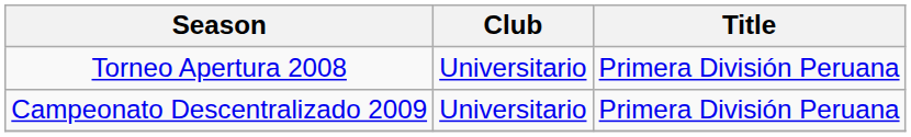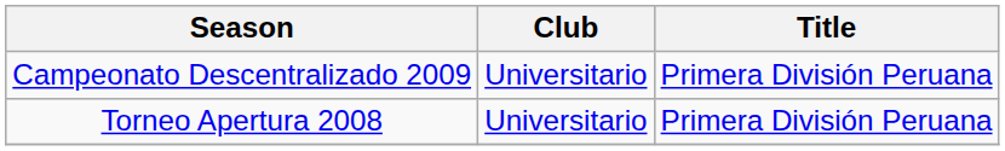rows swapped: Torneo Apertura 2008 <-> Campeonato Descentralizado 2009
